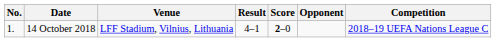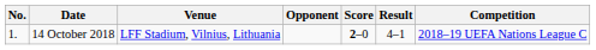columns swapped: Opponent <-> Result
